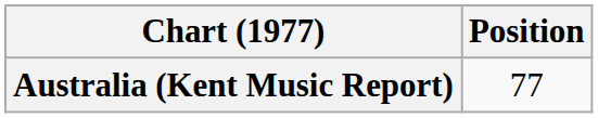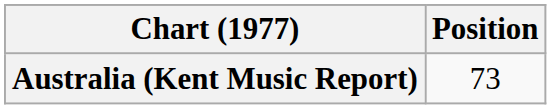Australia (Kent Music Report) | Position: 77 -> 73
